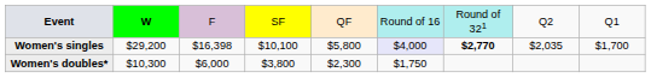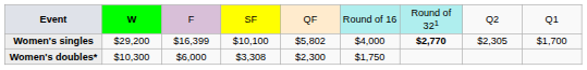Women's singles | column 3: $16,398 -> $16,399
Women's singles | column 5: $5,800 -> $5,802
Women's singles | column 6: lavender background -> no background
Women's singles | column 8: $2,035 -> $2,305
Women's doubles* | column 4: $3,800 -> $3,308
